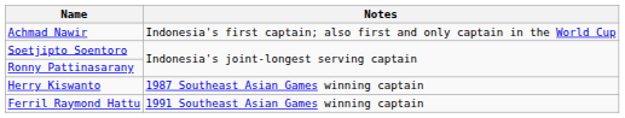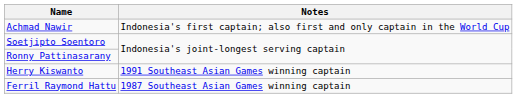Herry Kiswanto | Notes: 1987 Southeast Asian Games winning captain -> 1991 Southeast Asian Games winning captain
Ferril Raymond Hattu | Notes: 1991 Southeast Asian Games winning captain -> 1987 Southeast Asian Games winning captain
